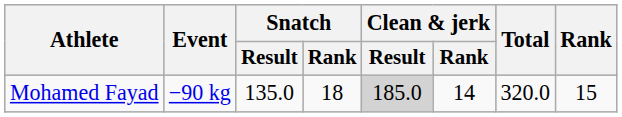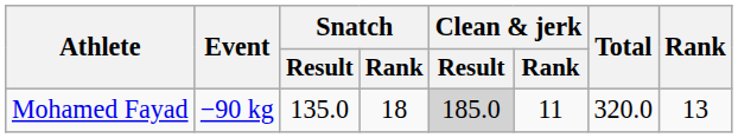Mohamed Fayad | Clean & jerk / Rank: 14 -> 11
Mohamed Fayad | Rank: 15 -> 13
